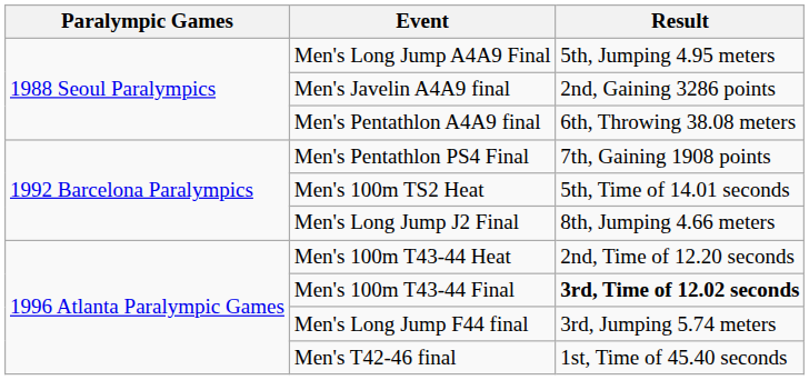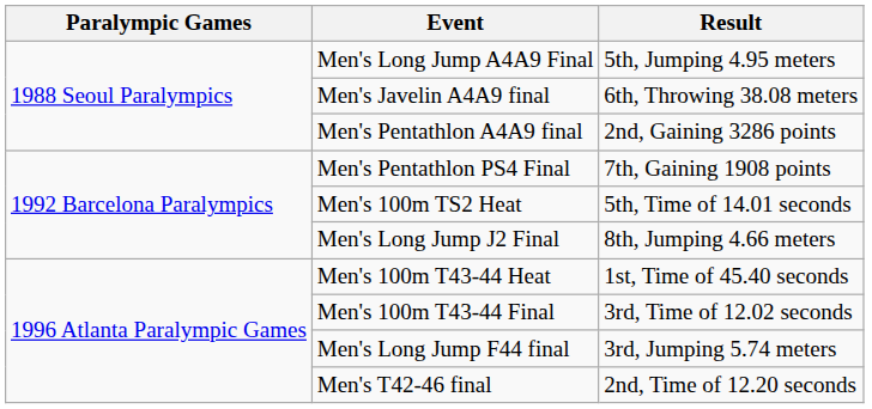Men's Javelin A4A9 final | Result: 2nd, Gaining 3286 points -> 6th, Throwing 38.08 meters
Men's Pentathlon A4A9 final | Result: 6th, Throwing 38.08 meters -> 2nd, Gaining 3286 points
Men's 100m T43-44 Heat | Result: 2nd, Time of 12.20 seconds -> 1st, Time of 45.40 seconds
Men's 100m T43-44 Final | Result: bold -> normal
Men's T42-46 final | Result: 1st, Time of 45.40 seconds -> 2nd, Time of 12.20 seconds
